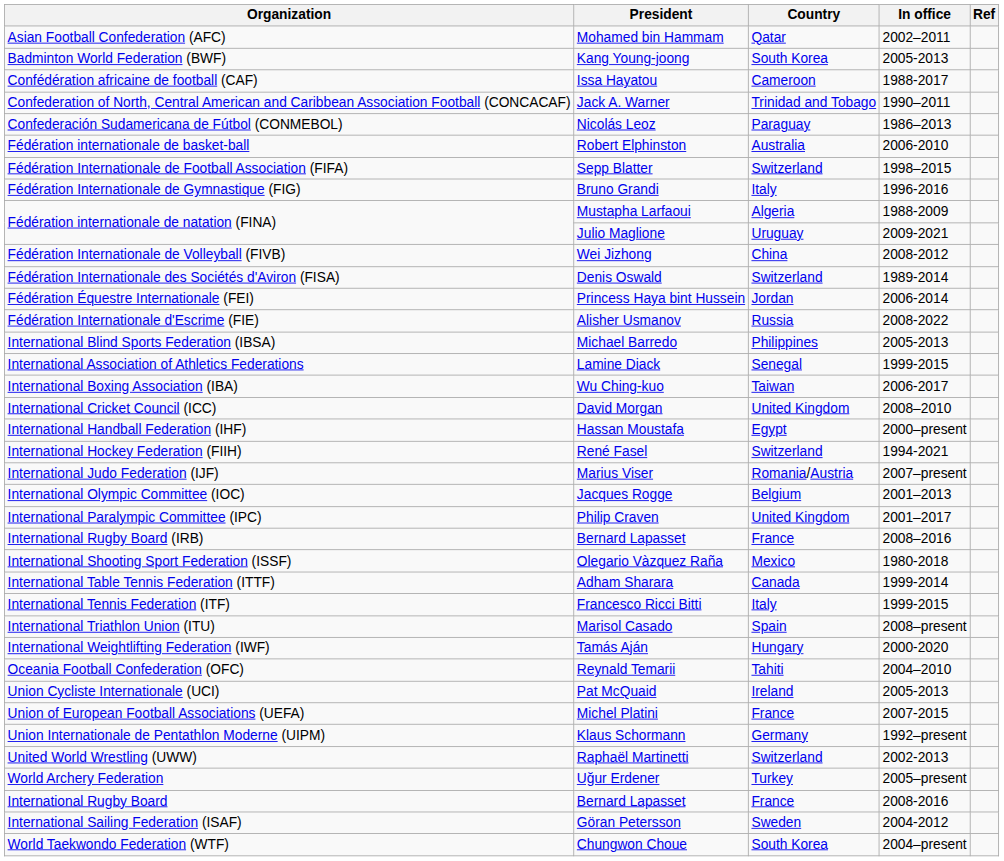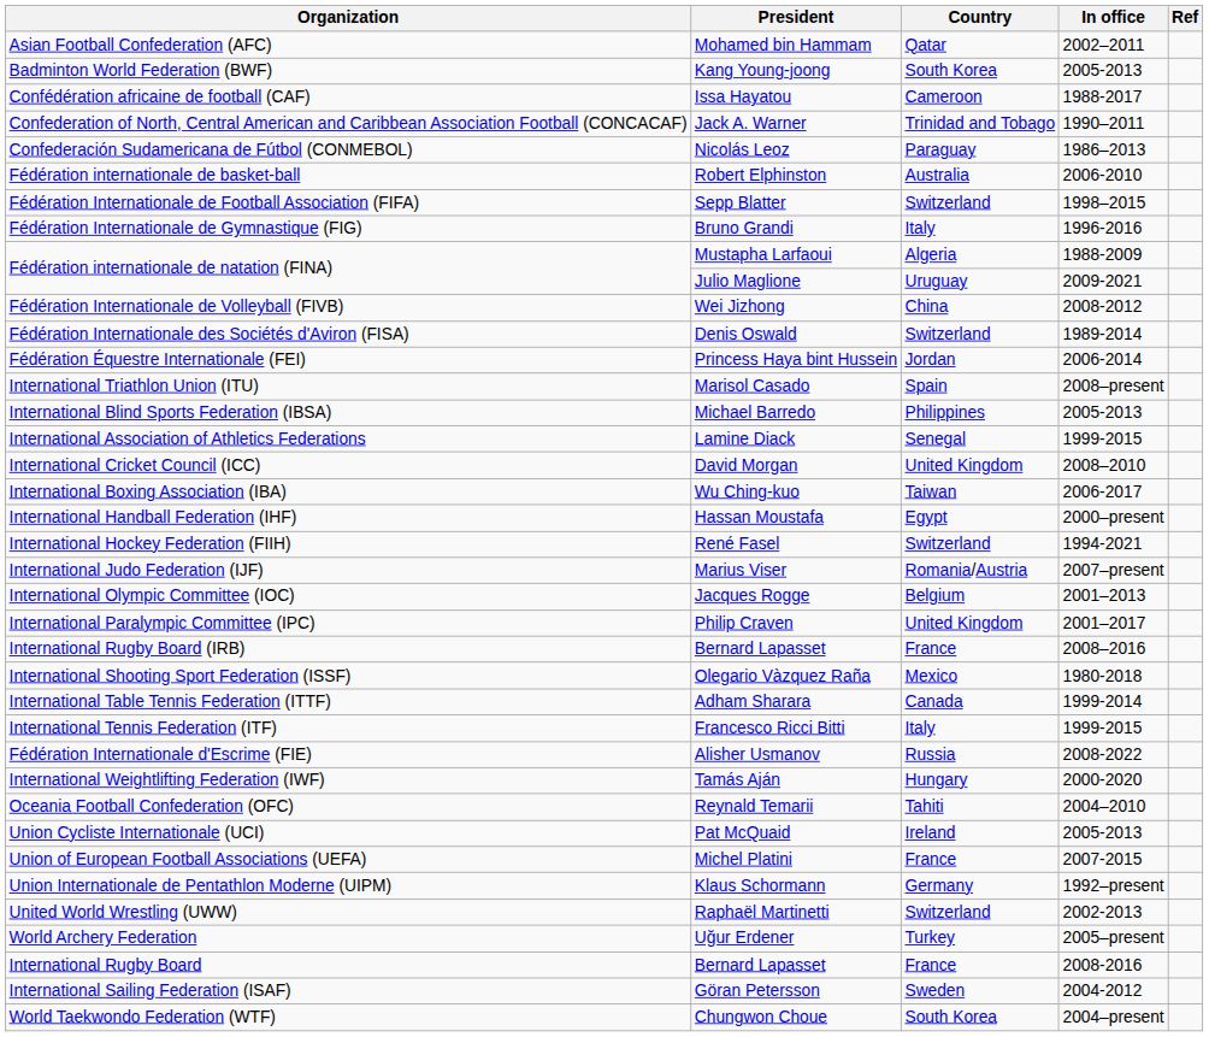rows swapped: Fédération Internationale d'Escrime (FIE) <-> International Triathlon Union (ITU)
rows swapped: International Boxing Association (IBA) <-> International Cricket Council (ICC)
